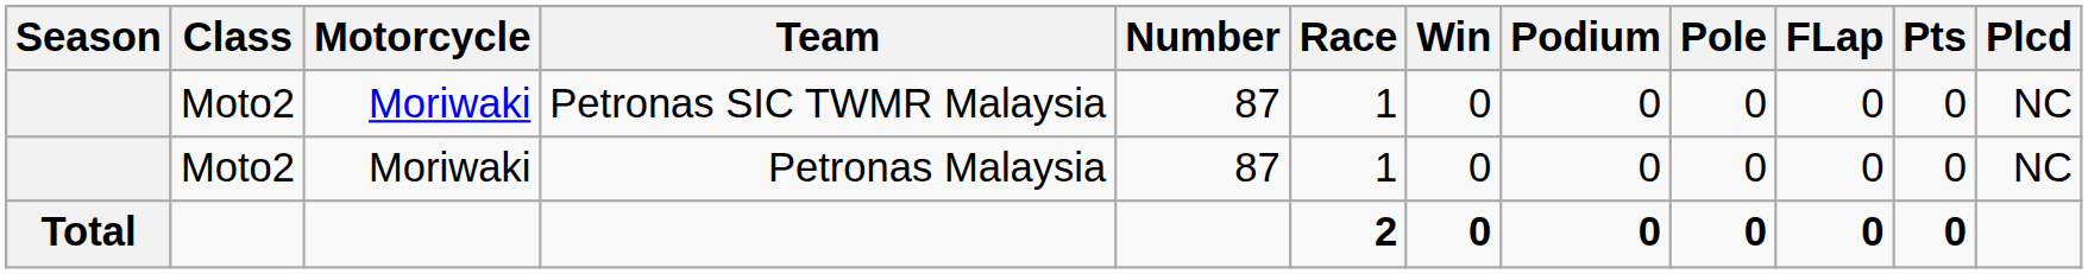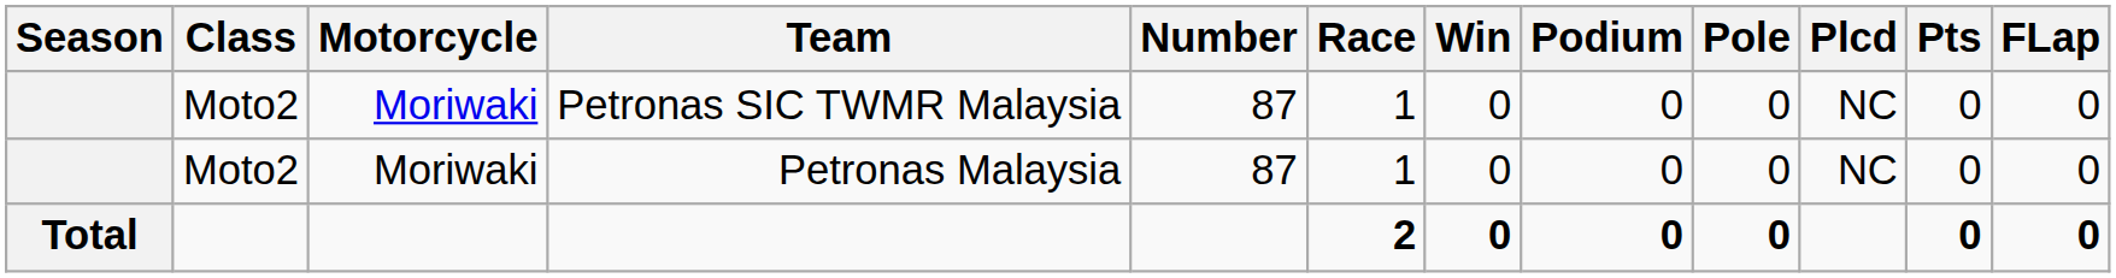columns swapped: FLap <-> Plcd
